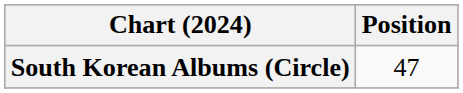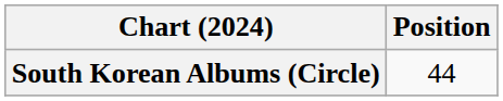South Korean Albums (Circle) | Position: 47 -> 44
